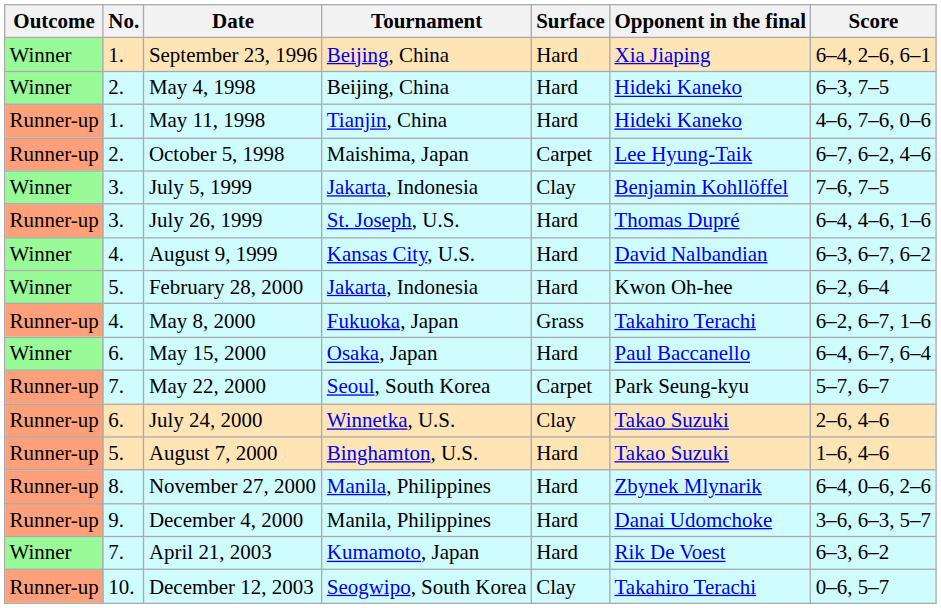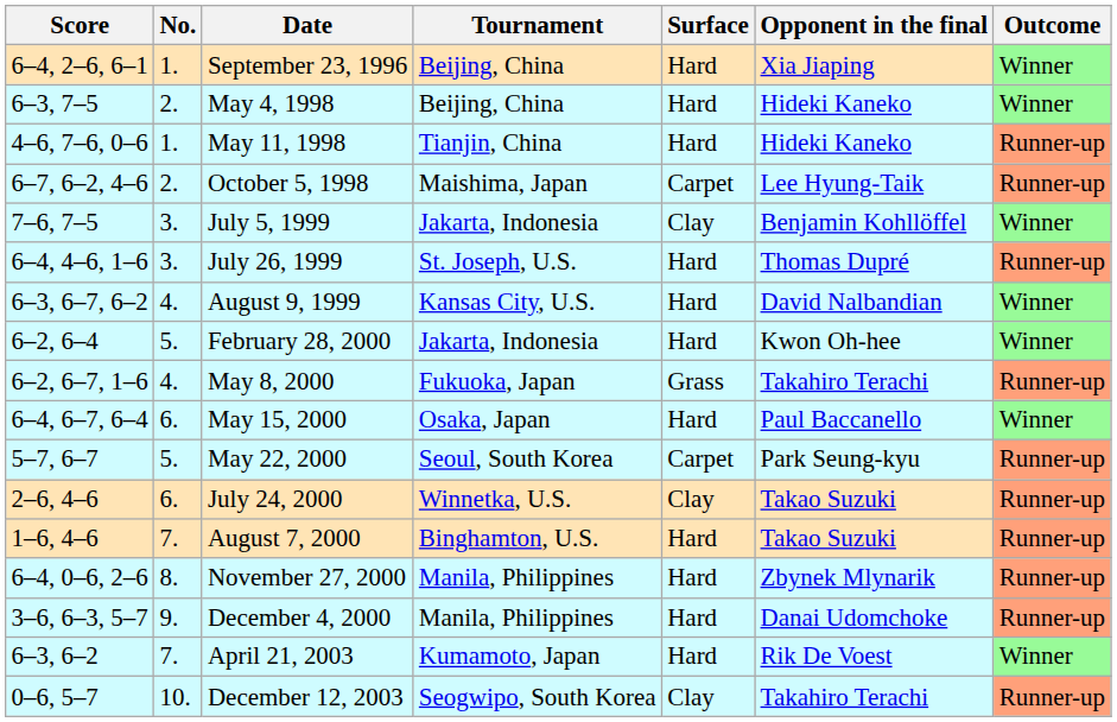columns swapped: Outcome <-> Score
May 22, 2000 | No.: 7. -> 5.
August 7, 2000 | No.: 5. -> 7.
